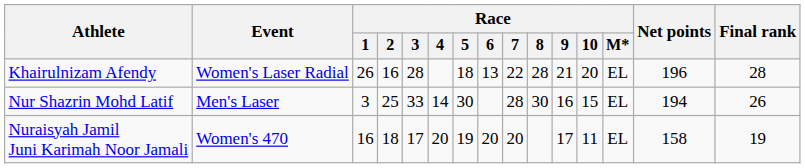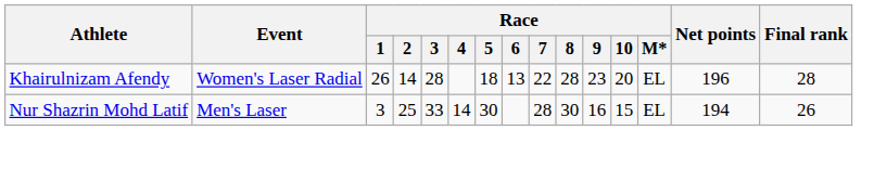Khairulnizam Afendy | Race / 2: 16 -> 14
Khairulnizam Afendy | Race / 9: 21 -> 23
- row: Nuraisyah Jamil Juni Karimah Noor Jamali | Women's 470 | 16 | 18 | 17 | 20 | 19 | 20 | 20 | 17 | 11 | EL | 158 | 19
